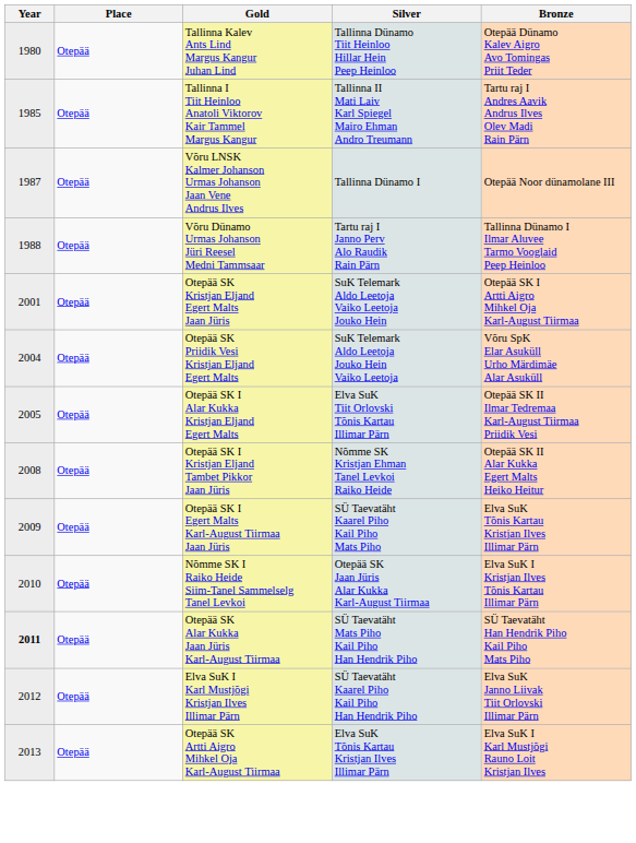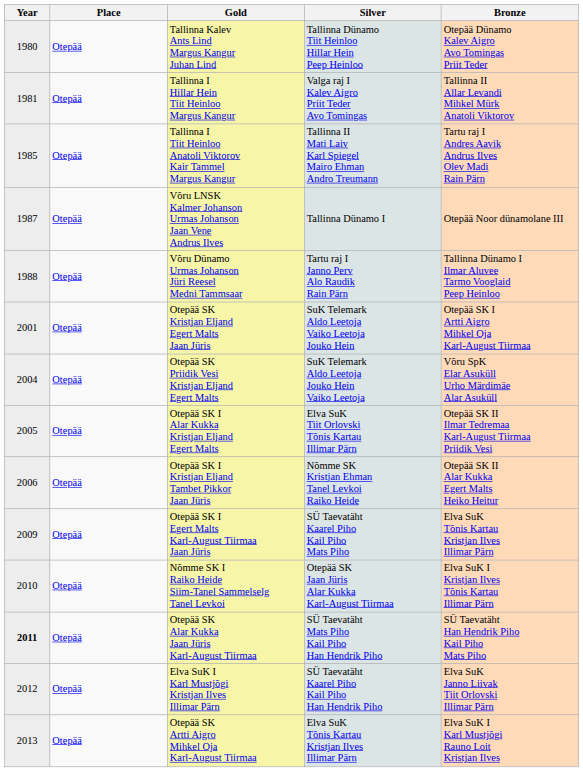+ row: 1981 | Otepää | Tallinna I Hillar Hein Tiit Heinloo Margus Kangur | Valga raj I Kalev Aigro Priit Teder Avo Tomingas | Tallinna II Allar Levandi Mihkel Mürk Anatoli Viktorov
Otepää SK I Kristjan Eljand Tambet Pikkor Jaan Jüris | Year: 2008 -> 2006
